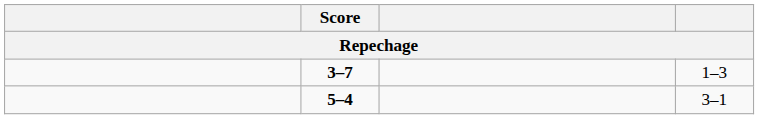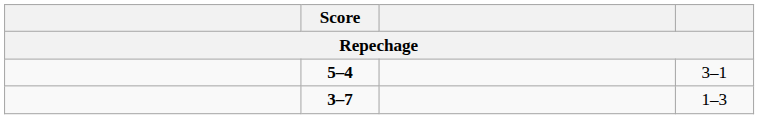rows swapped: 5–4 <-> 3–7
